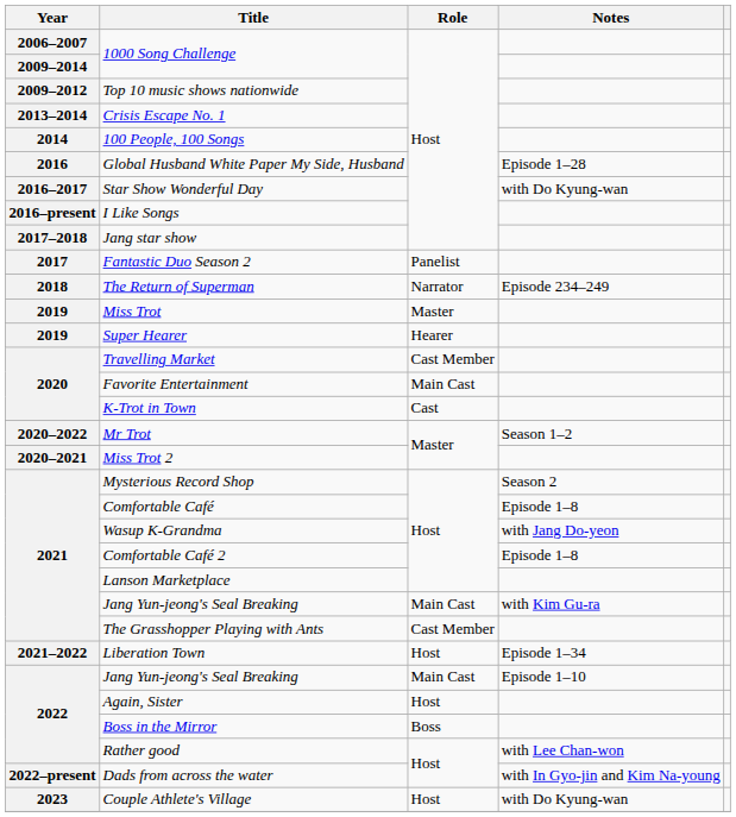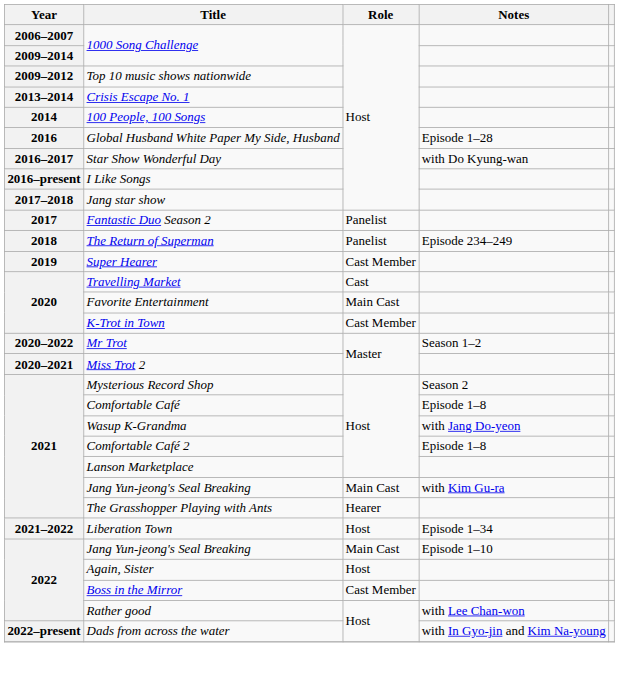The Return of Superman | Role: Narrator -> Panelist
- row: 2019 | Miss Trot | Master
Super Hearer | Role: Hearer -> Cast Member
Travelling Market | Role: Cast Member -> Cast
K-Trot in Town | Role: Cast -> Cast Member
The Grasshopper Playing with Ants | Role: Cast Member -> Hearer
Boss in the Mirror | Role: Boss -> Cast Member
- row: 2023 | Couple Athlete's Village | Host | with Do Kyung-wan
